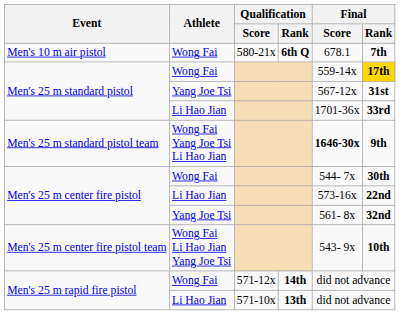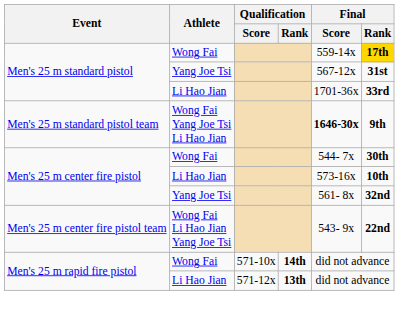- row: Men's 10 m air pistol | Wong Fai | 580-21x | 6th Q | 678.1 | 7th
Men's 25 m center fire pistol / Li Hao Jian | Final / Rank: 22nd -> 10th
Men's 25 m center fire pistol team | Final / Rank: 10th -> 22nd
Men's 25 m rapid fire pistol / Wong Fai | Qualification / Score: 571-12x -> 571-10x
Men's 25 m rapid fire pistol / Li Hao Jian | Qualification / Score: 571-10x -> 571-12x
